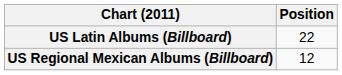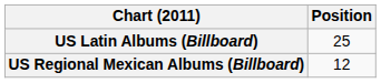US Latin Albums (Billboard) | Position: 22 -> 25
